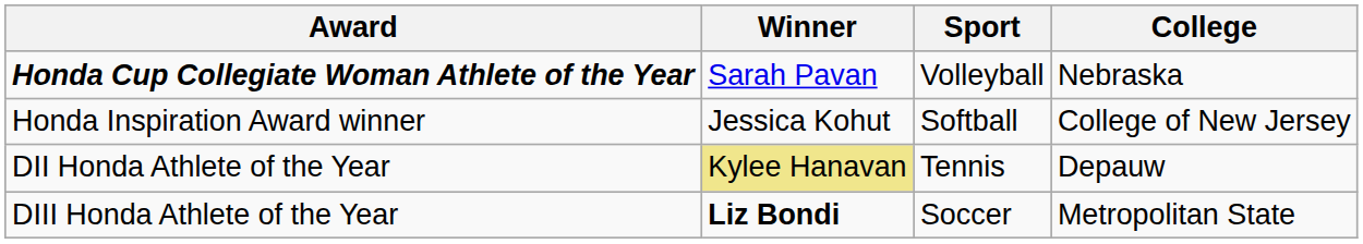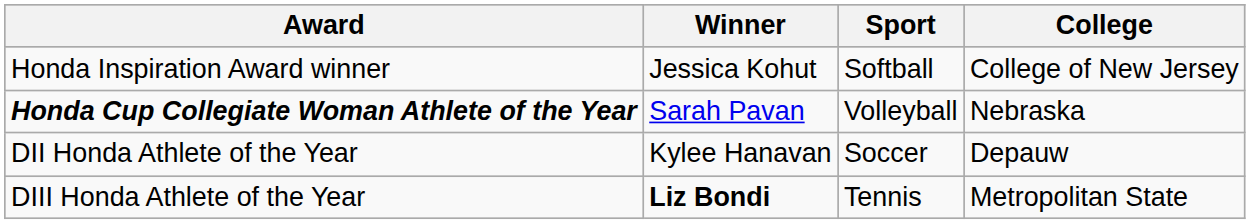rows swapped: Honda Cup Collegiate Woman Athlete of the Year <-> Honda Inspiration Award winner
DII Honda Athlete of the Year | Winner: khaki background -> no background
DII Honda Athlete of the Year | Sport: Tennis -> Soccer
DIII Honda Athlete of the Year | Sport: Soccer -> Tennis
